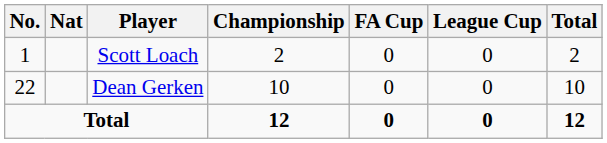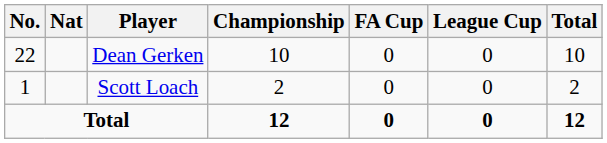rows swapped: Dean Gerken <-> Scott Loach
